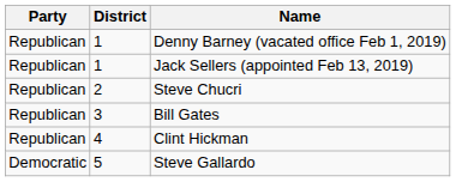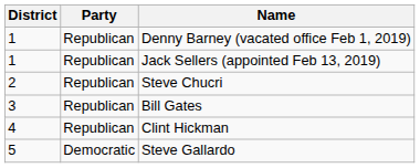columns swapped: Party <-> District
